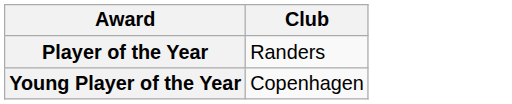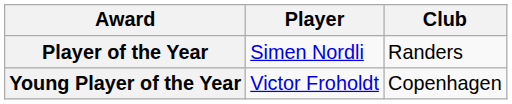+ column: Player | Simen Nordli | Victor Froholdt
